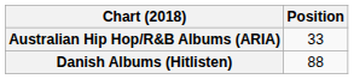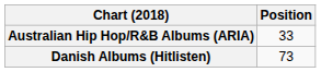Danish Albums (Hitlisten) | Position: 88 -> 73
